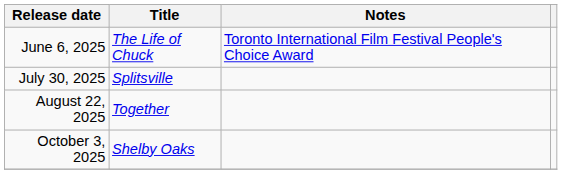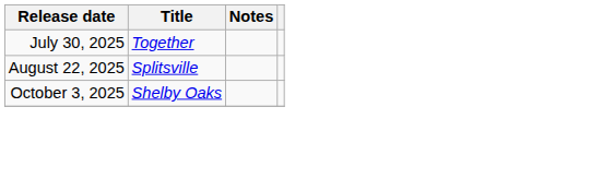- row: June 6, 2025 | The Life of Chuck | Toronto International Film Festival People's Choice Award
July 30, 2025 | Title: Splitsville -> Together
August 22, 2025 | Title: Together -> Splitsville
